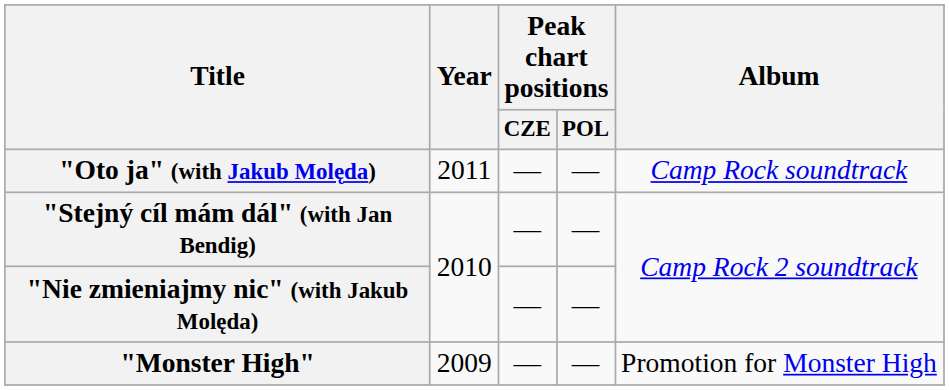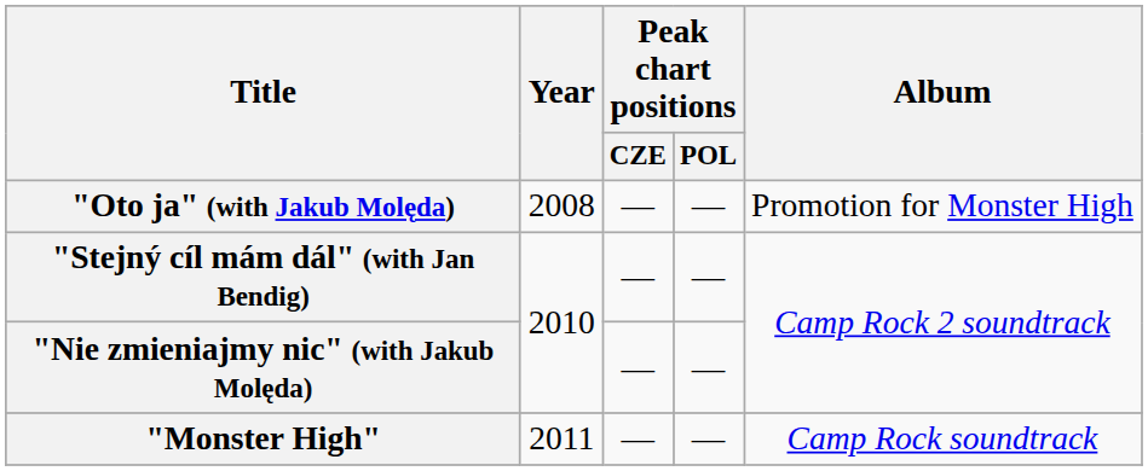"Oto ja" (with Jakub Molęda) | Year: 2011 -> 2008
"Oto ja" (with Jakub Molęda) | Album: Camp Rock soundtrack -> Promotion for Monster High
"Monster High" | Year: 2009 -> 2011
"Monster High" | Album: Promotion for Monster High -> Camp Rock soundtrack
